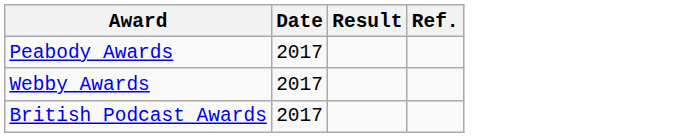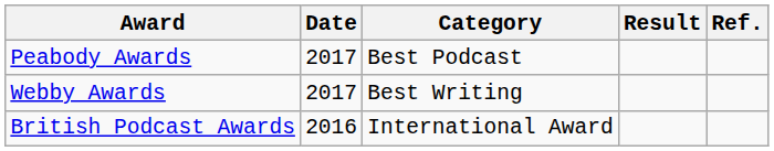+ column: Category | Best Podcast | Best Writing | International Award
British Podcast Awards | Date: 2017 -> 2016
